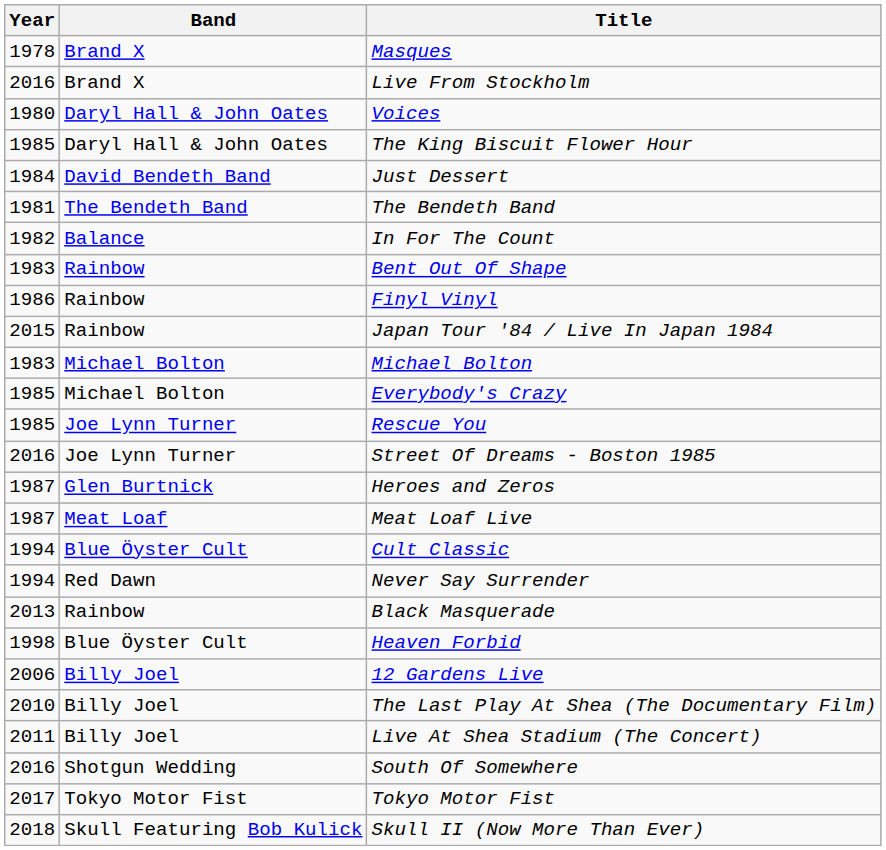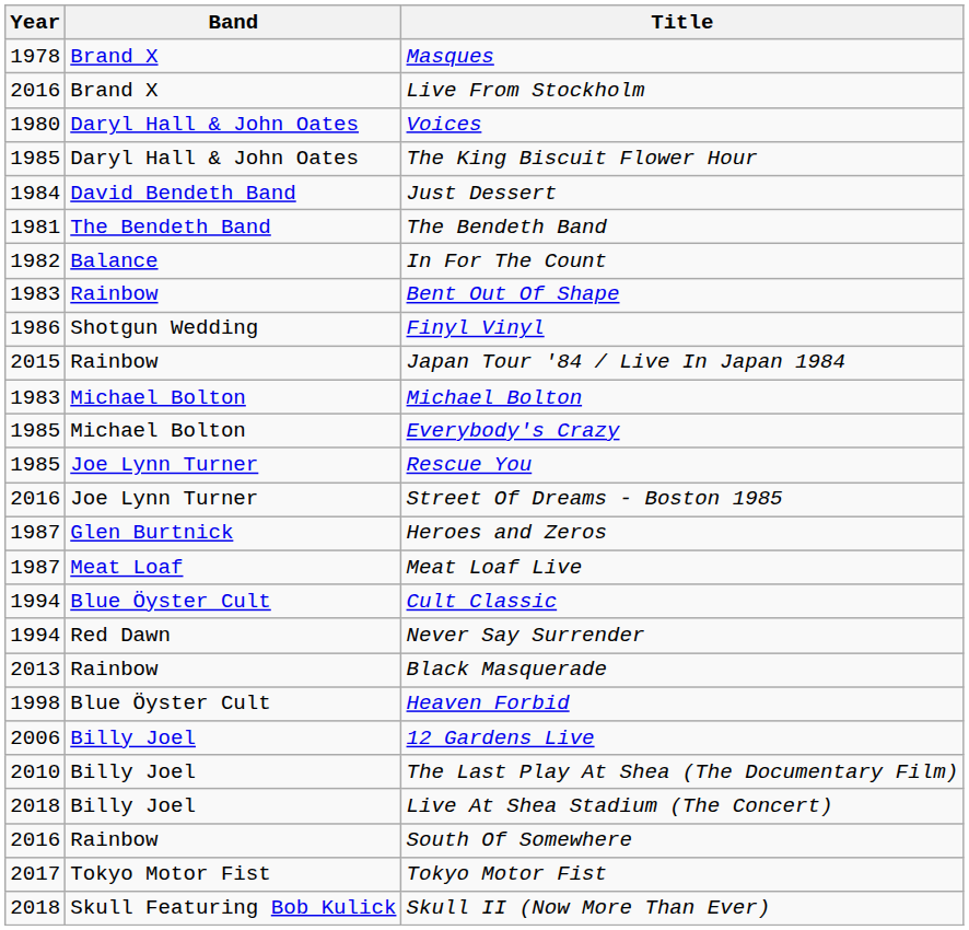Finyl Vinyl | Band: Rainbow -> Shotgun Wedding
Live At Shea Stadium (The Concert) | Year: 2011 -> 2018
South Of Somewhere | Band: Shotgun Wedding -> Rainbow
